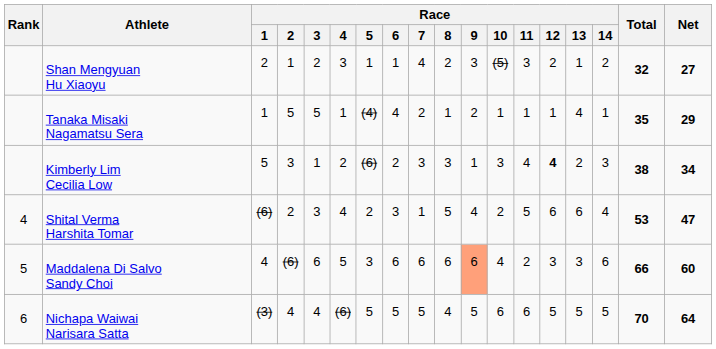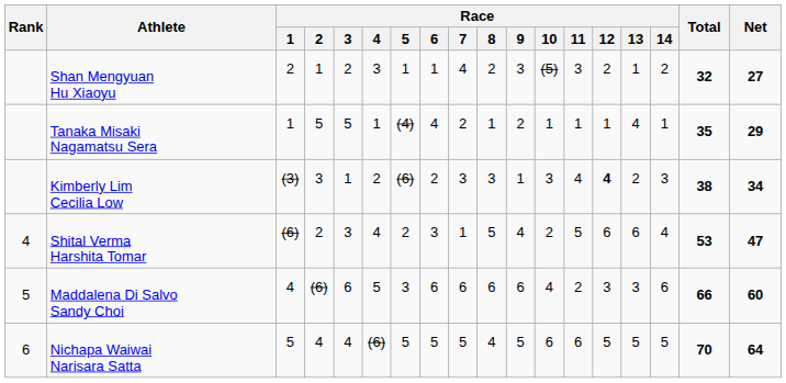Kimberly Lim Cecilia Low | Race / 1: 5 -> (3)
Maddalena Di Salvo Sandy Choi | Race / 9: lightsalmon background -> no background
Nichapa Waiwai Narisara Satta | Race / 1: (3) -> 5
